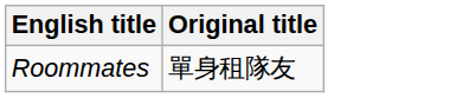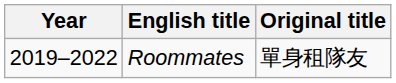+ column: Year | 2019–2022
